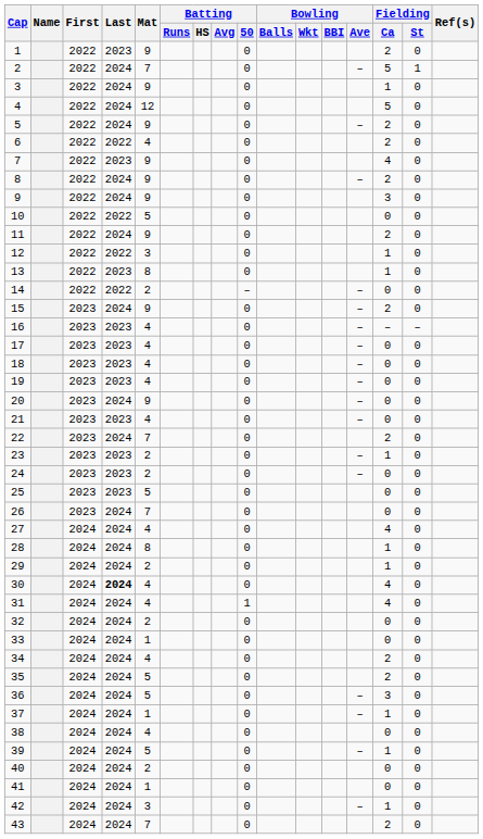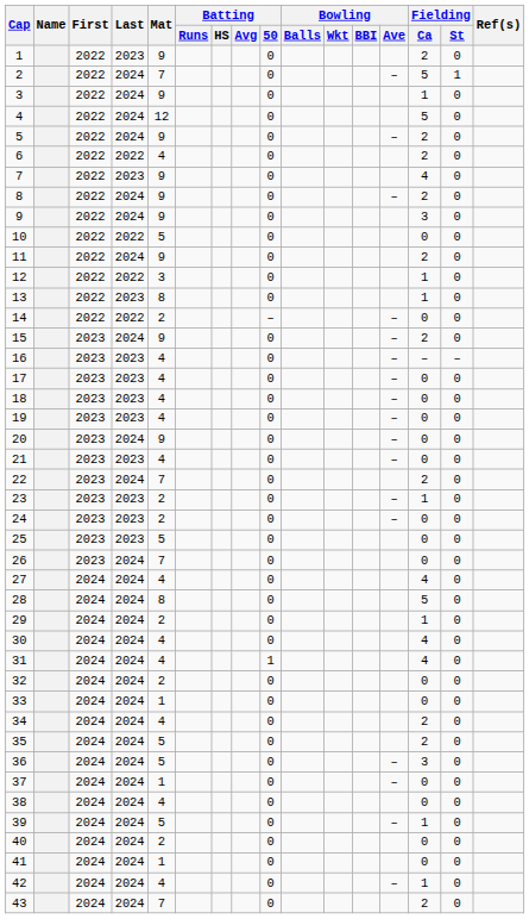28 | Fielding / Ca: 1 -> 5
30 | Last: bold -> normal
37 | Fielding / Ca: 1 -> 0
42 | Mat: 3 -> 4
